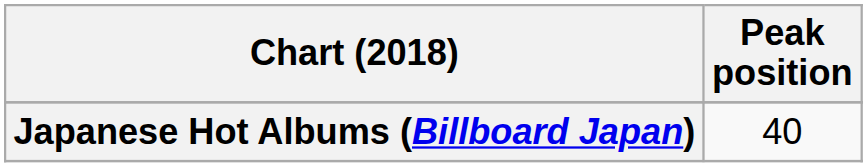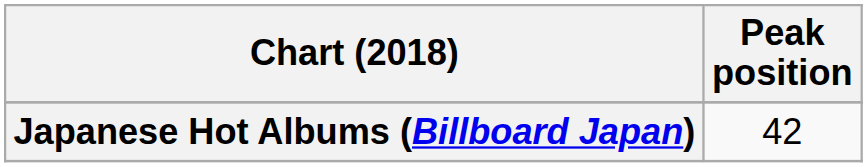Japanese Hot Albums (Billboard Japan) | Peak position: 40 -> 42
